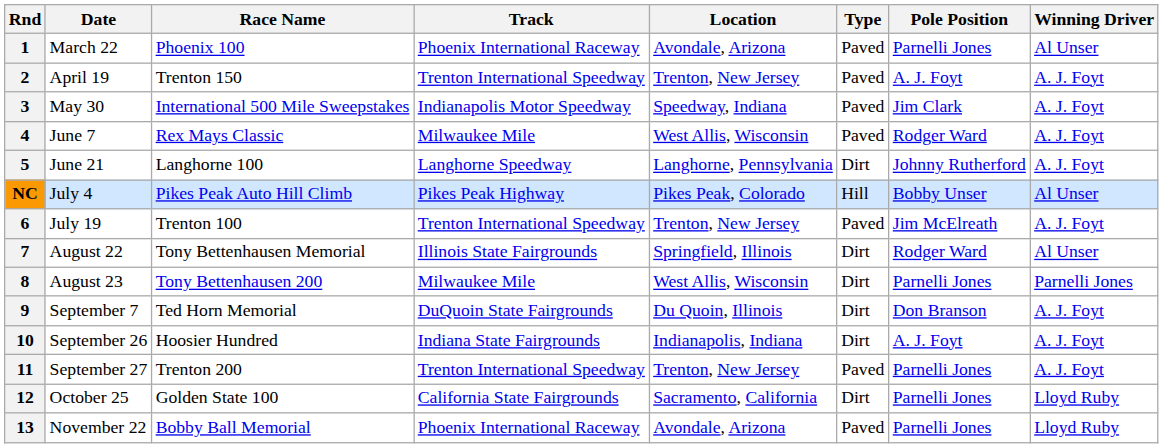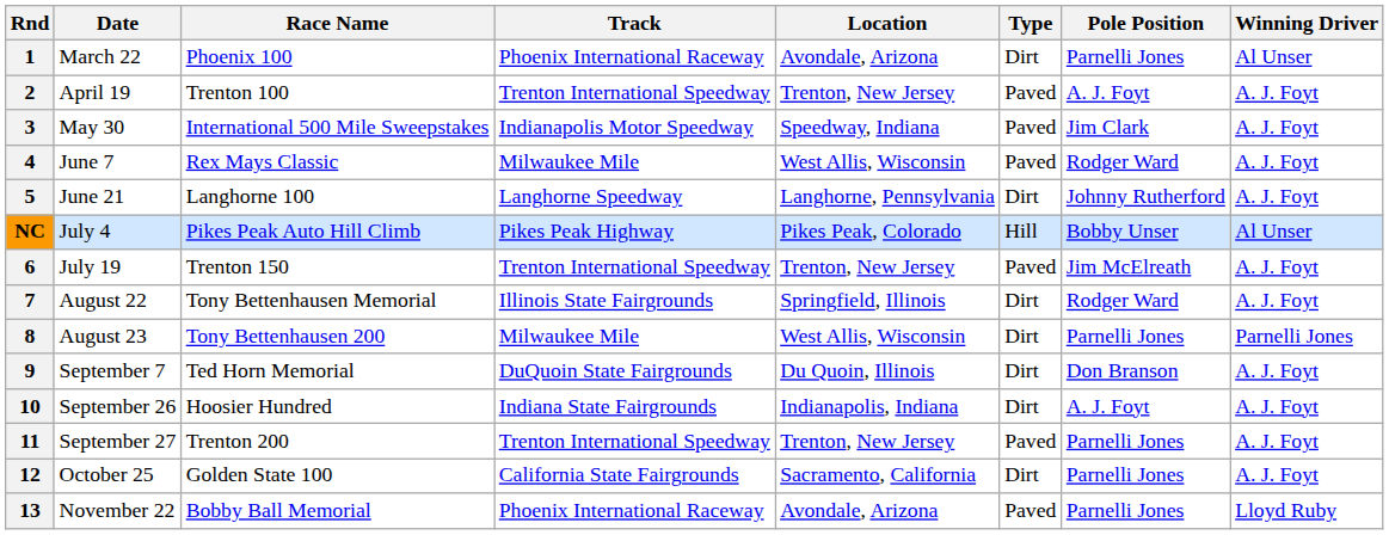1 | Type: Paved -> Dirt
2 | Race Name: Trenton 150 -> Trenton 100
6 | Race Name: Trenton 100 -> Trenton 150
7 | Winning Driver: Al Unser -> A. J. Foyt
12 | Winning Driver: Lloyd Ruby -> A. J. Foyt
